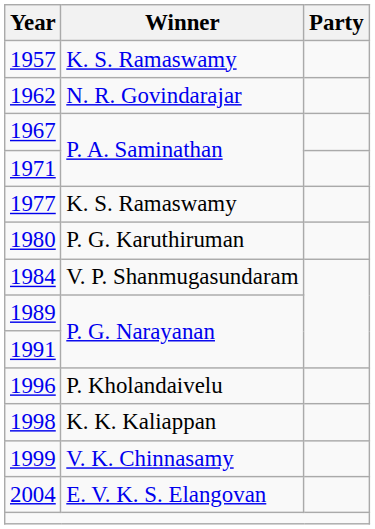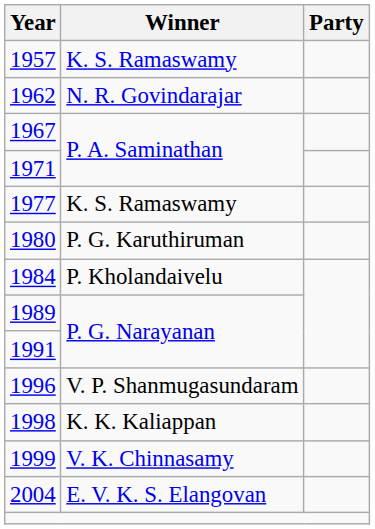1984 | Winner: V. P. Shanmugasundaram -> P. Kholandaivelu
1996 | Winner: P. Kholandaivelu -> V. P. Shanmugasundaram
